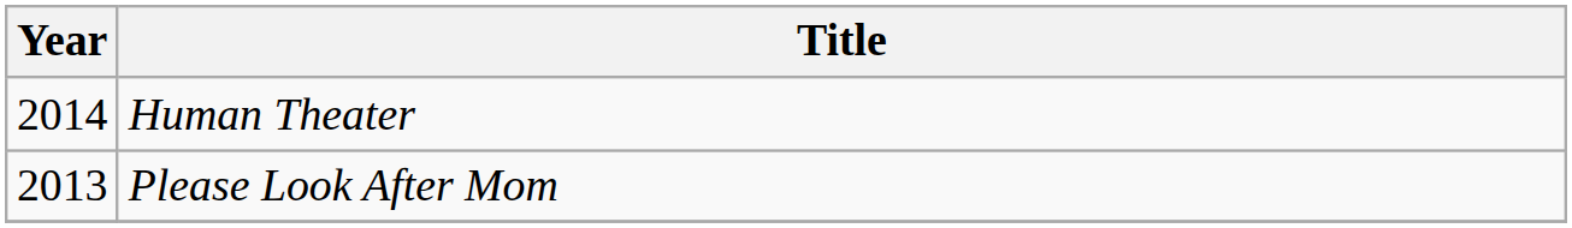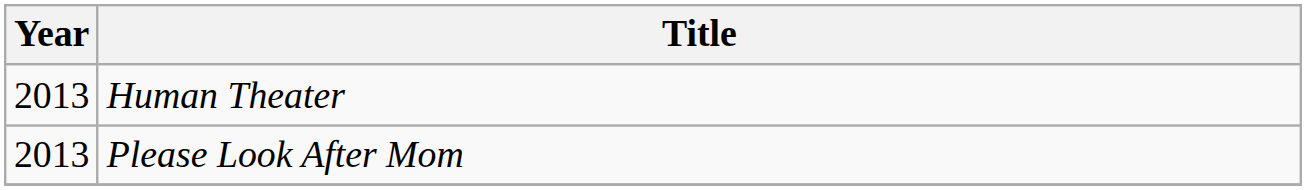Human Theater | Year: 2014 -> 2013
